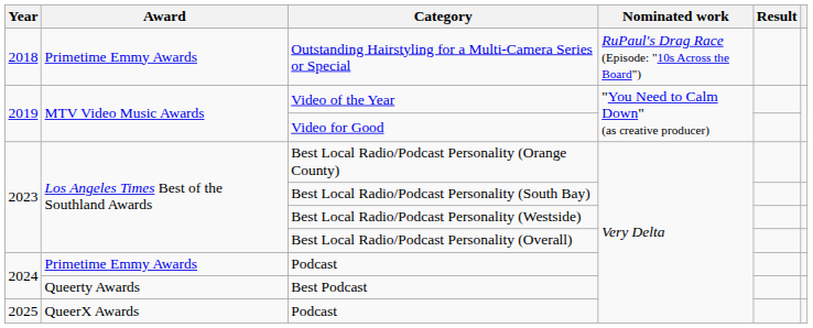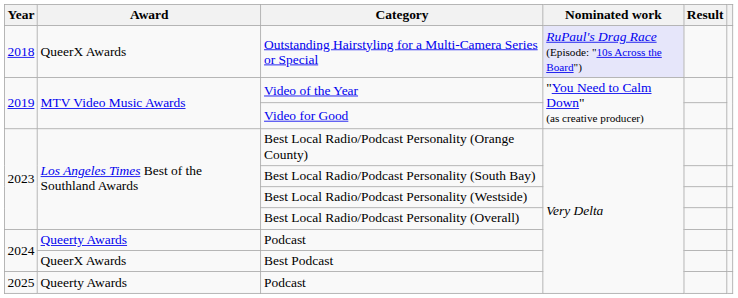Outstanding Hairstyling for a Multi-Camera Series or Special | Award: Primetime Emmy Awards -> QueerX Awards
Outstanding Hairstyling for a Multi-Camera Series or Special | Nominated work: no background -> lavender background
2024 / Podcast | Award: Primetime Emmy Awards -> Queerty Awards
Best Podcast | Award: Queerty Awards -> QueerX Awards
2025 / Podcast | Award: QueerX Awards -> Queerty Awards
